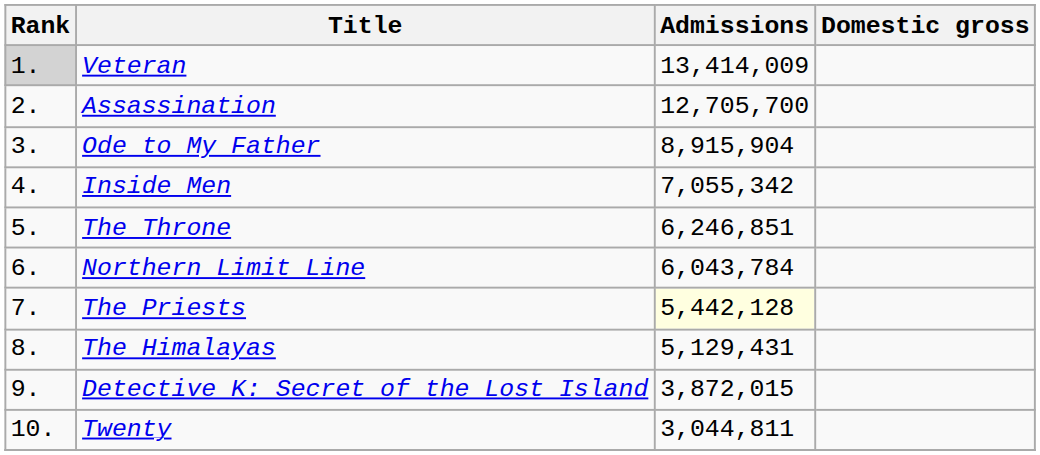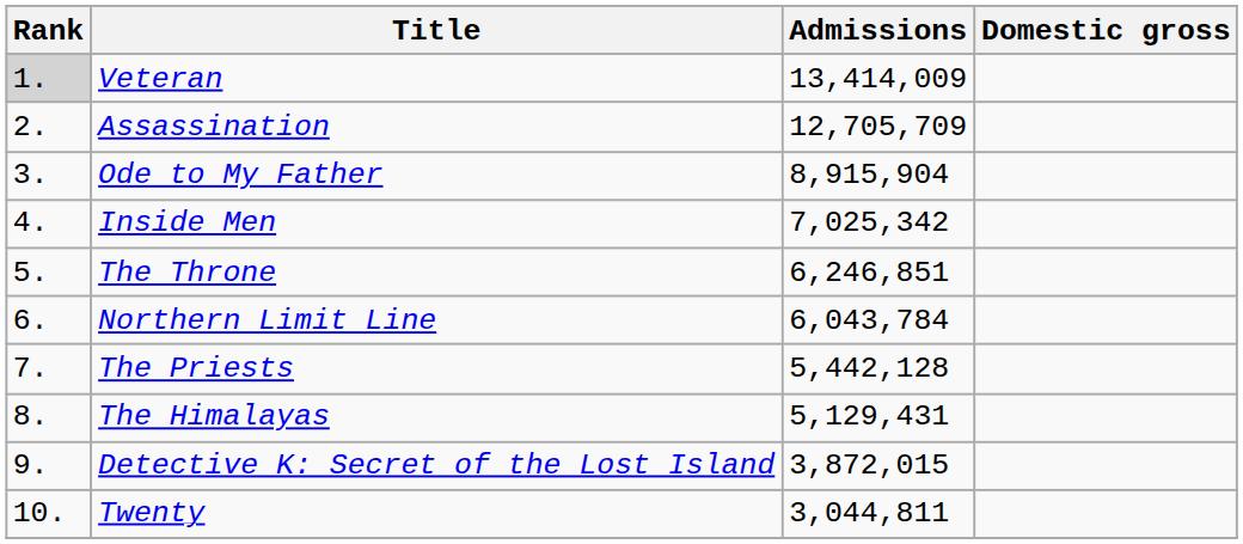Assassination | Admissions: 12,705,700 -> 12,705,709
Inside Men | Admissions: 7,055,342 -> 7,025,342
The Priests | Admissions: lightyellow background -> no background
